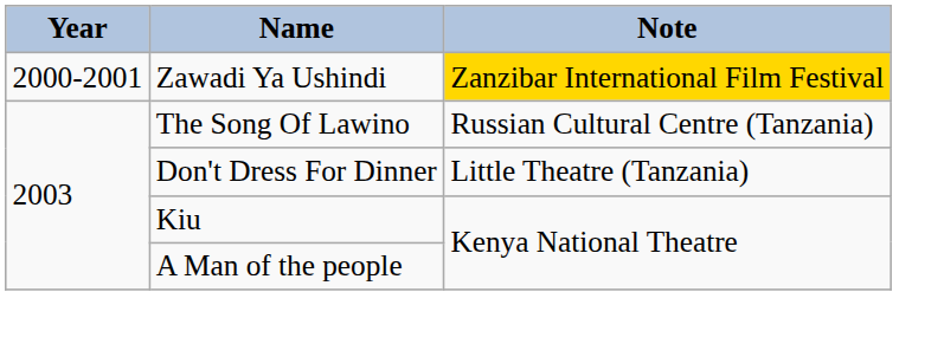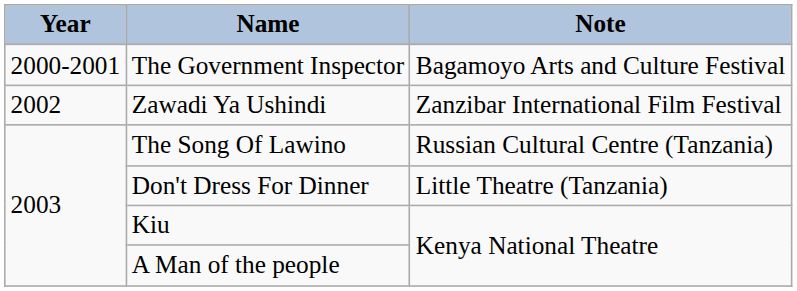+ row: 2000-2001 | The Government Inspector | Bagamoyo Arts and Culture Festival
Zawadi Ya Ushindi | Year: 2000-2001 -> 2002
Zawadi Ya Ushindi | Note: gold background -> no background
